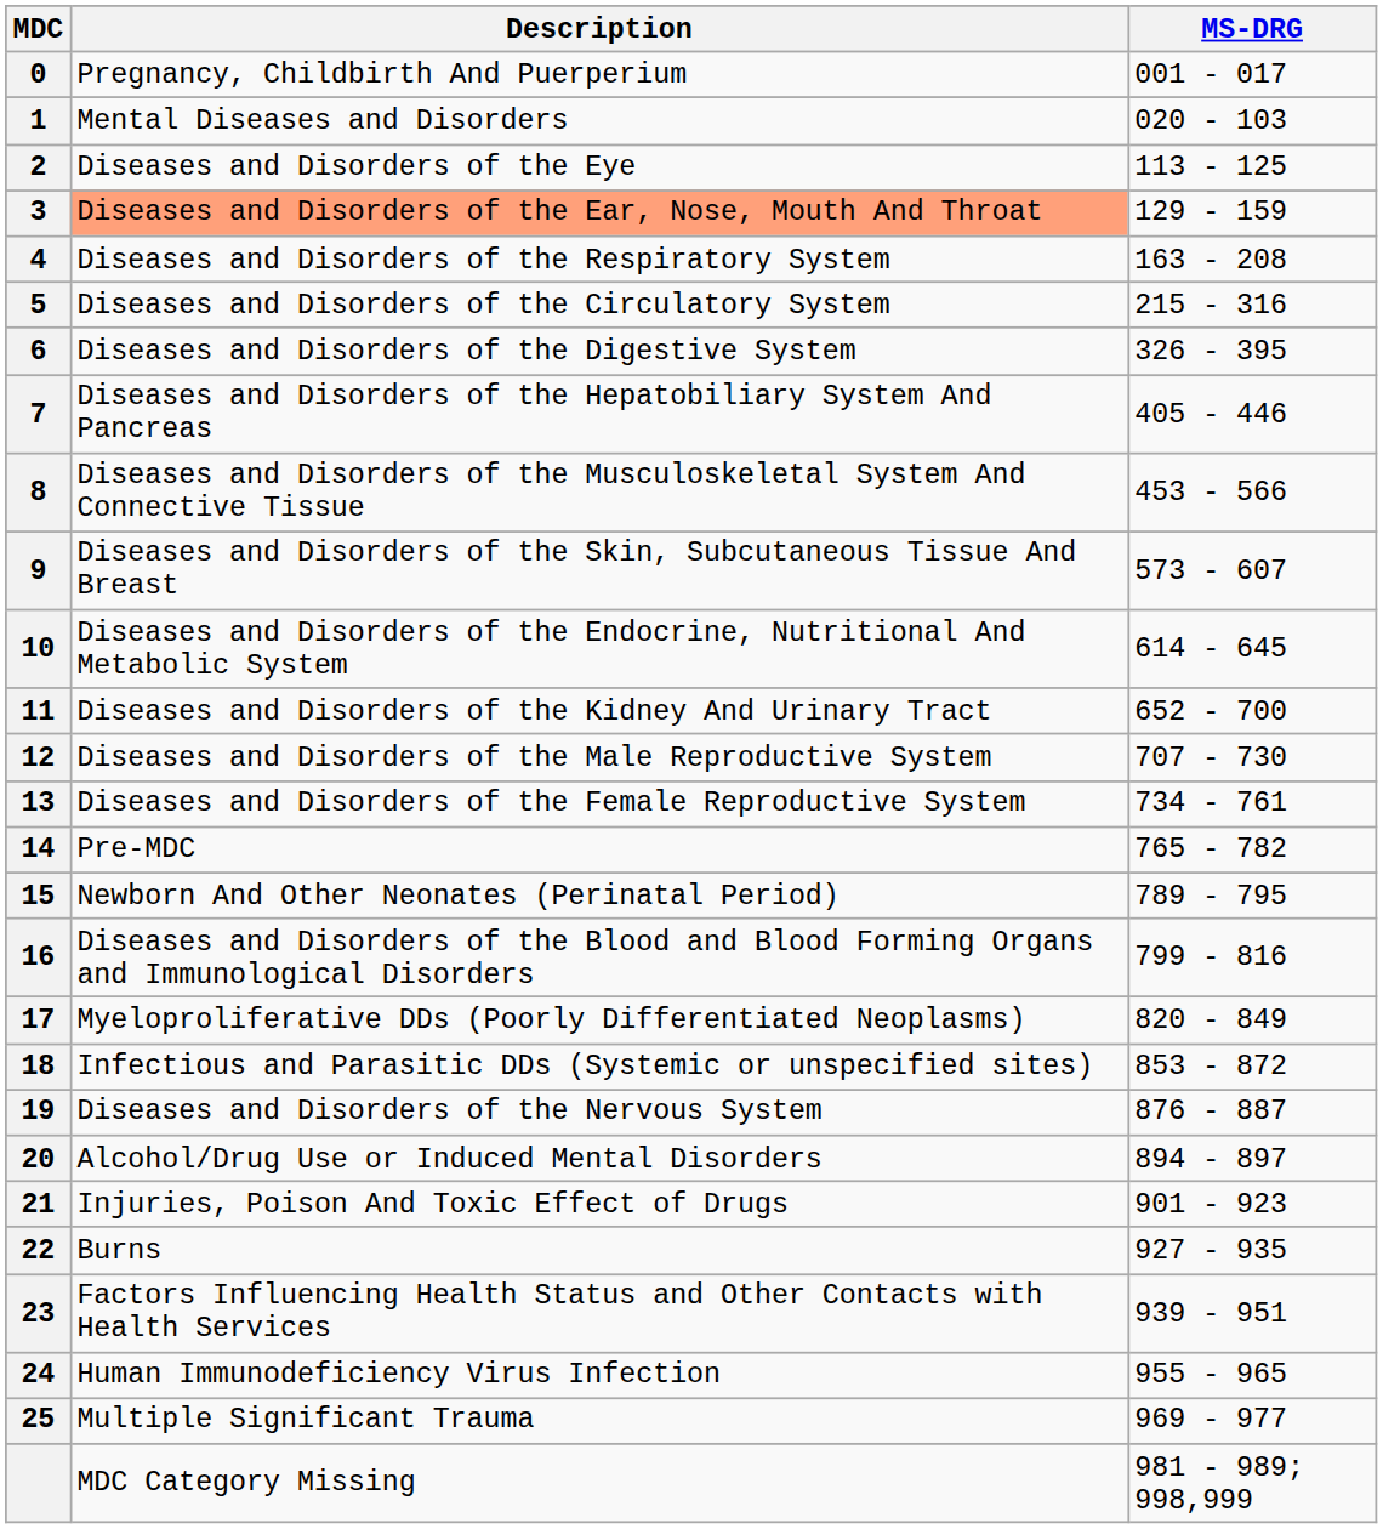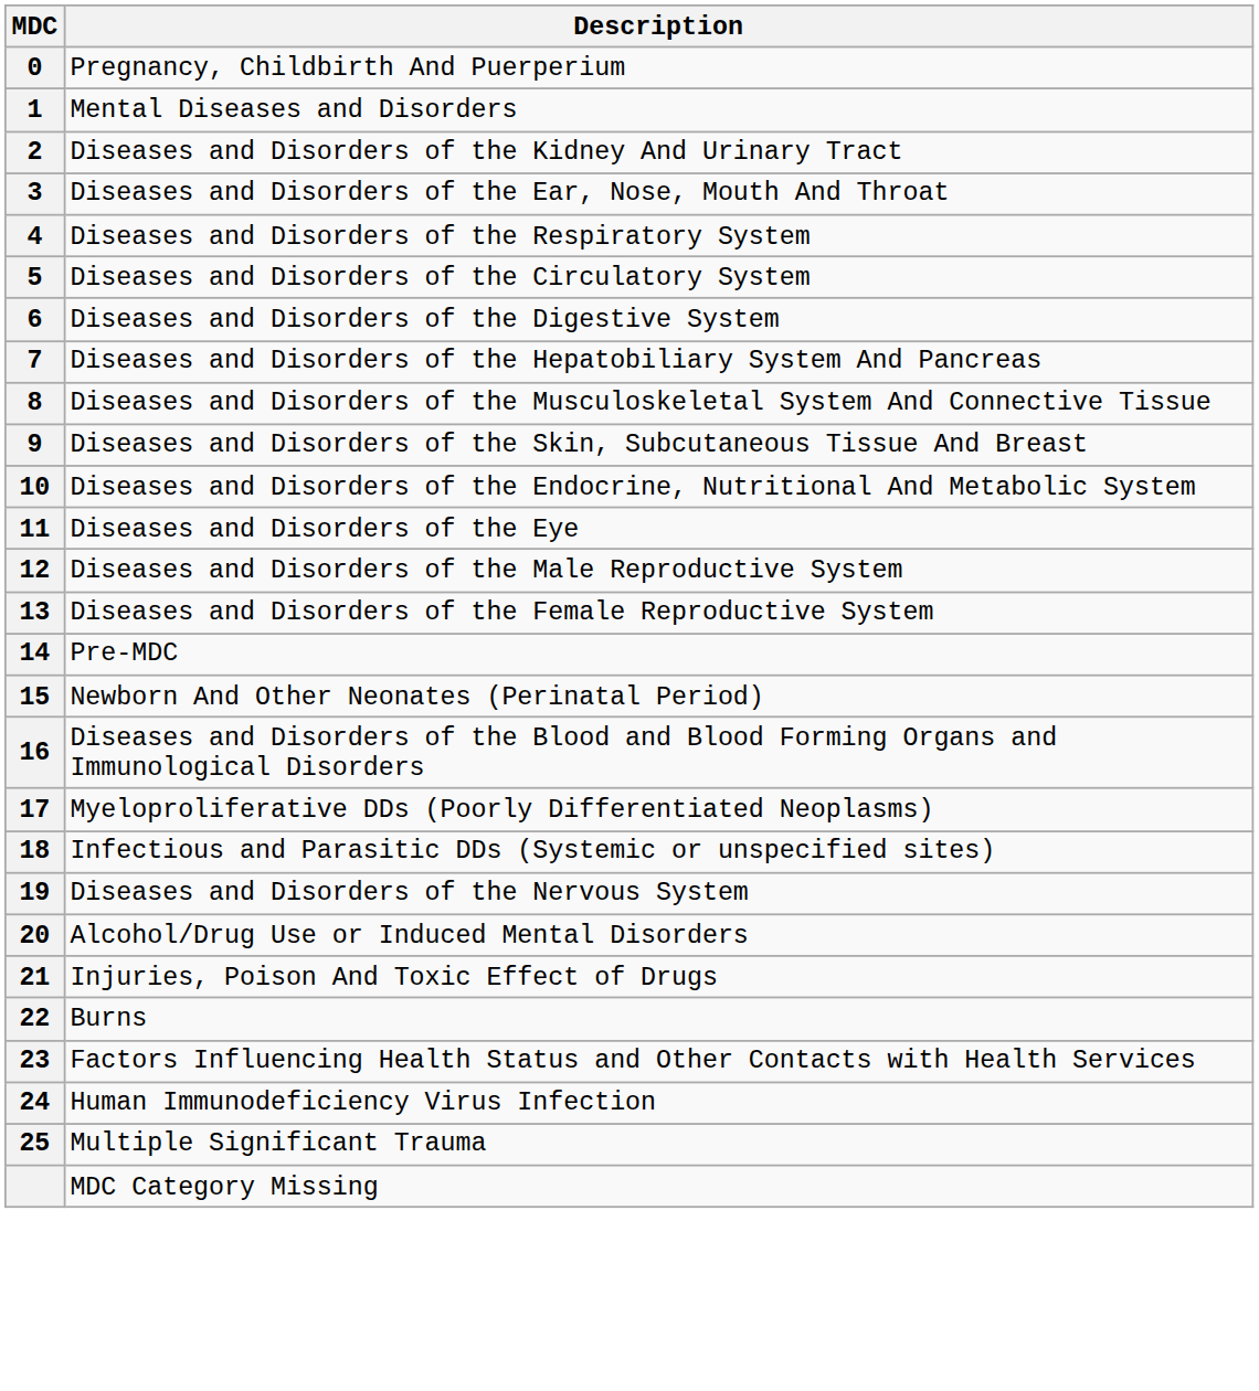- column: MS-DRG | 001 - 017 | 020 - 103 | 113 - 125 | 129 - 159 | 163 - 208 | 215 - 316 | 326 - 395 | 405 - 446 | 453 - 566 | 573 - 607 | 614 - 645 | 652 - 700 | 707 - 730 | 734 - 761 | 765 - 782 | 789 - 795 | 799 - 816 | 820 - 849 | 853 - 872 | 876 - 887 | 894 - 897 | 901 - 923 | 927 - 935 | 939 - 951 | 955 - 965 | 969 - 977 | 981 - 989; 998,999
2 | Description: Diseases and Disorders of the Eye -> Diseases and Disorders of the Kidney And Urinary Tract
3 | Description: lightsalmon background -> no background
11 | Description: Diseases and Disorders of the Kidney And Urinary Tract -> Diseases and Disorders of the Eye
